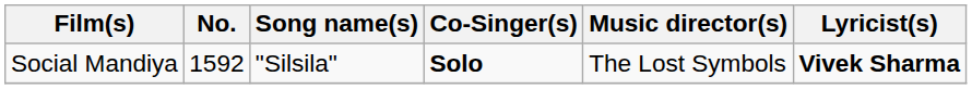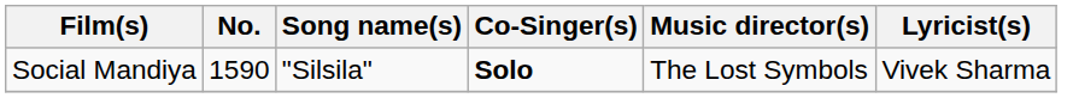Social Mandiya | No.: 1592 -> 1590
Social Mandiya | Lyricist(s): bold -> normal
